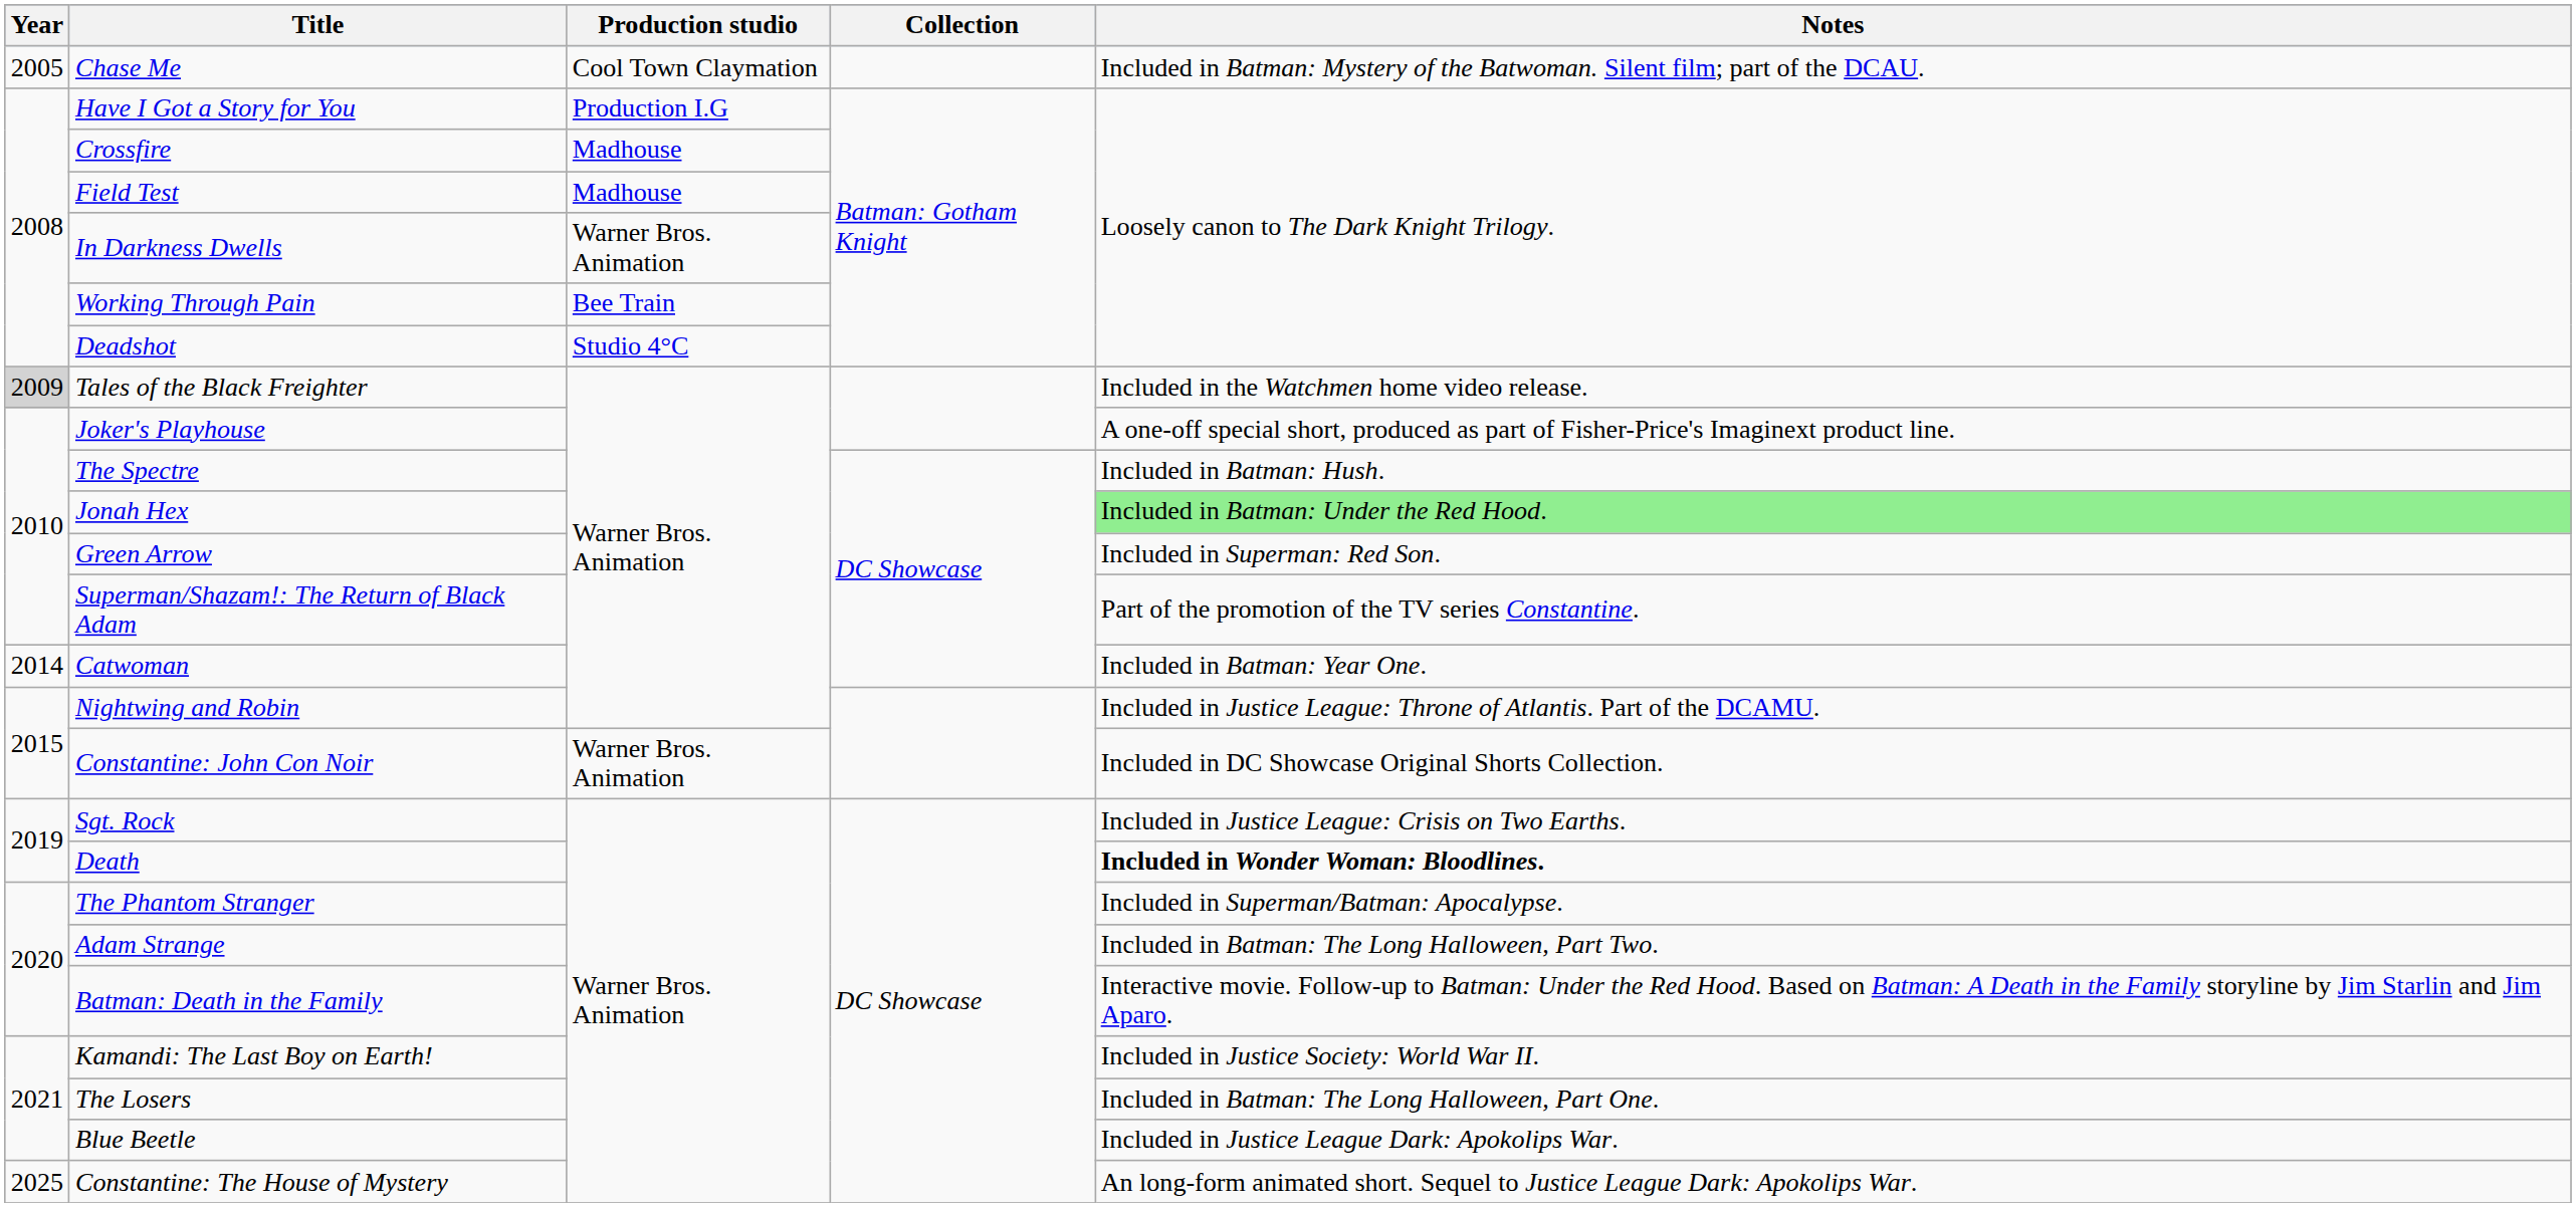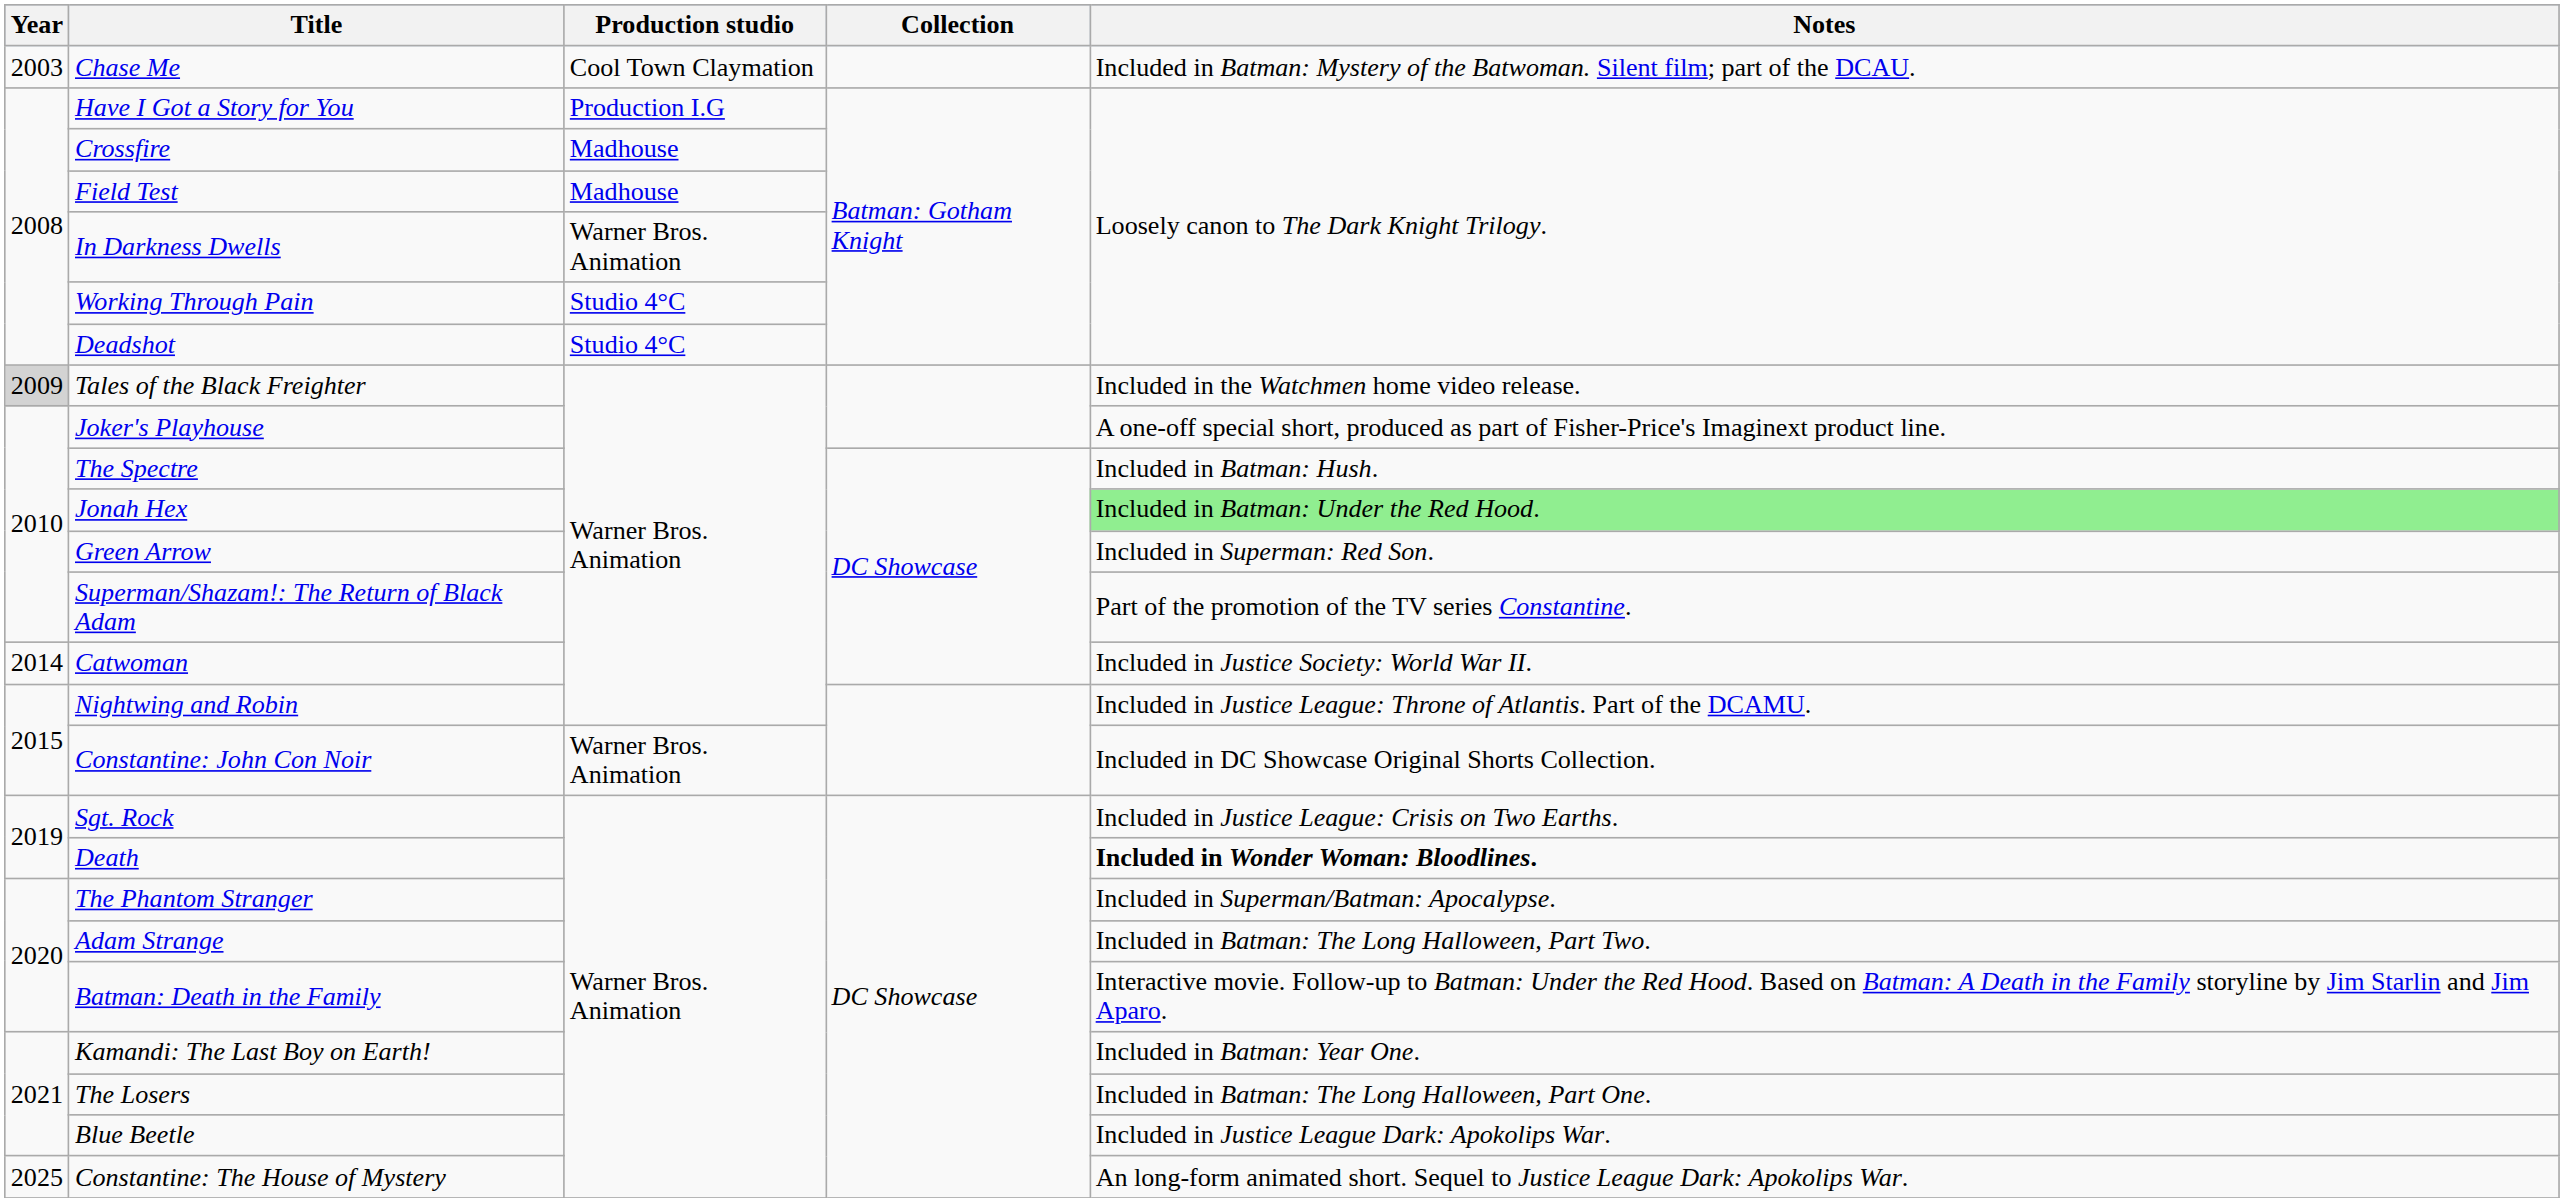Chase Me | Year: 2005 -> 2003
Working Through Pain | Production studio: Bee Train -> Studio 4°C
Catwoman | Notes: Included in Batman: Year One. -> Included in Justice Society: World War II.
Kamandi: The Last Boy on Earth! | Notes: Included in Justice Society: World War II. -> Included in Batman: Year One.
